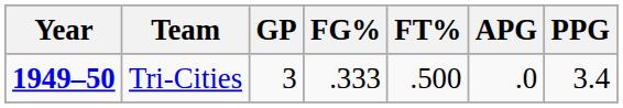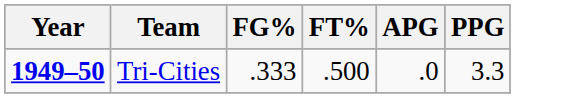- column: GP | 3
Tri-Cities | PPG: 3.4 -> 3.3
